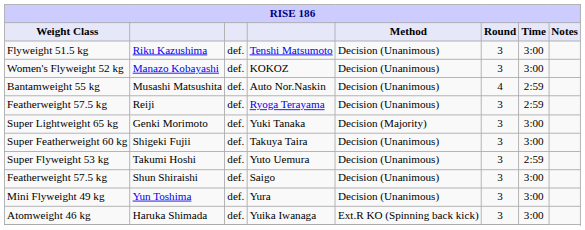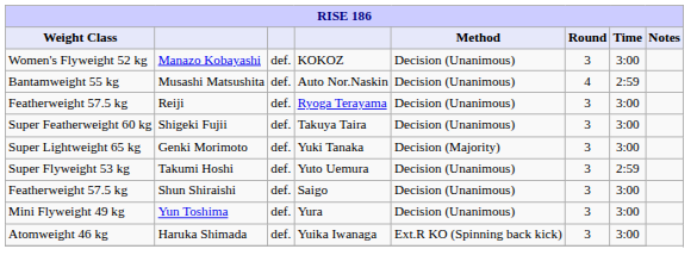- row: Flyweight 51.5 kg | Riku Kazushima | def. | Tenshi Matsumoto | Decision (Unanimous) | 3 | 3:00
Reiji | Time: 2:59 -> 3:00
rows swapped: Shigeki Fujii <-> Genki Morimoto
